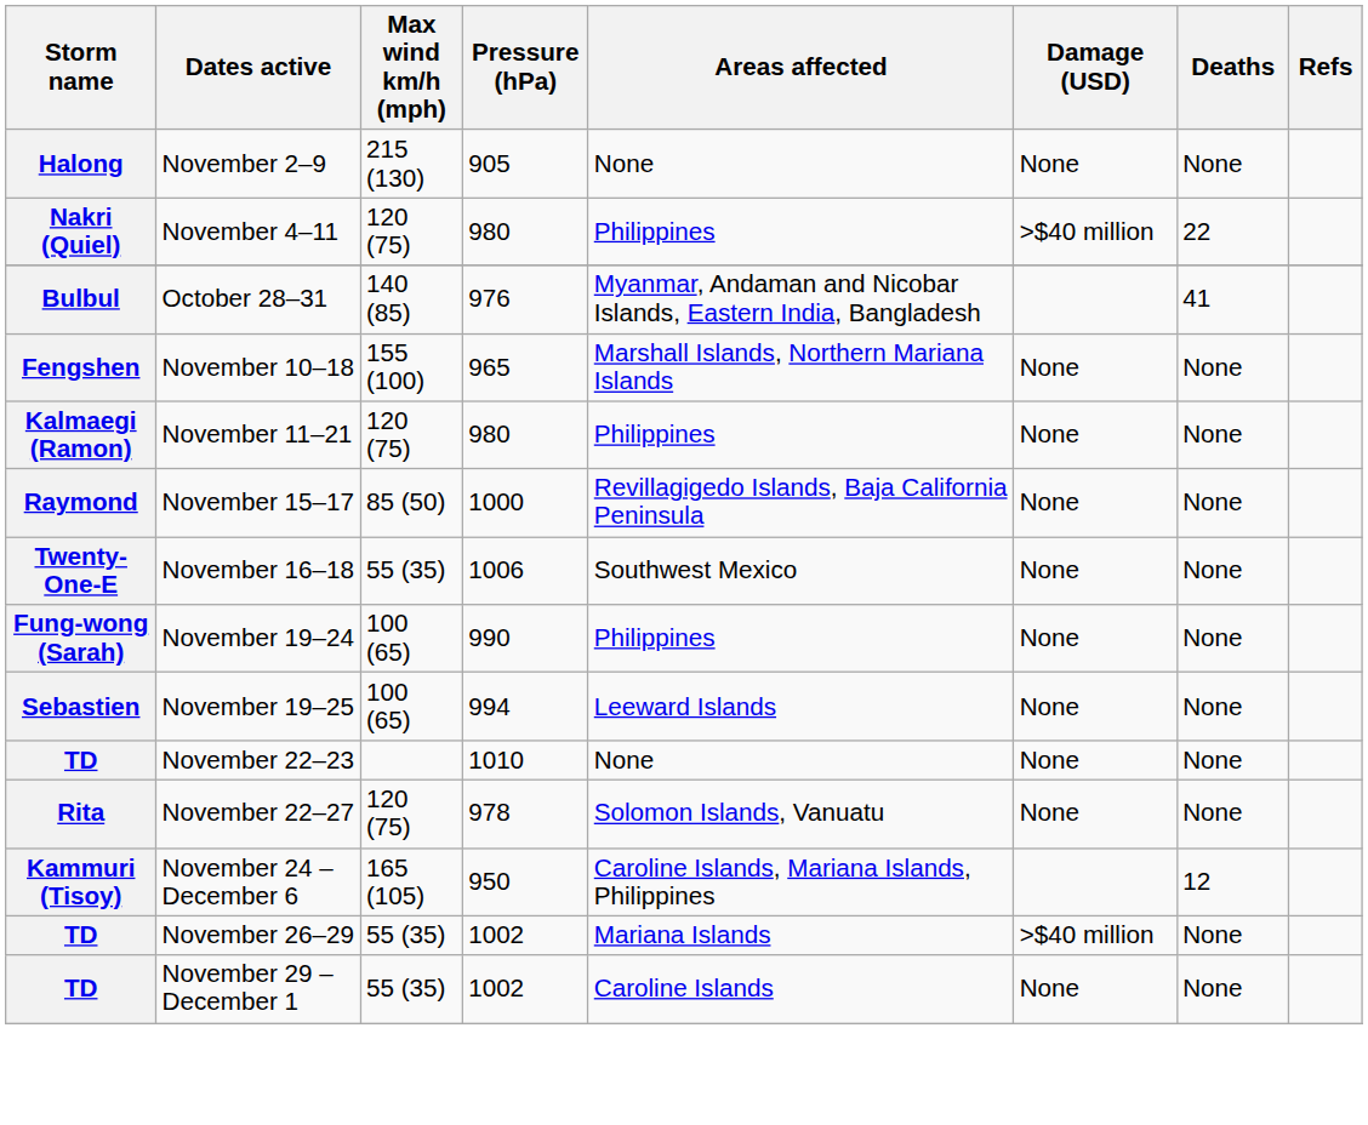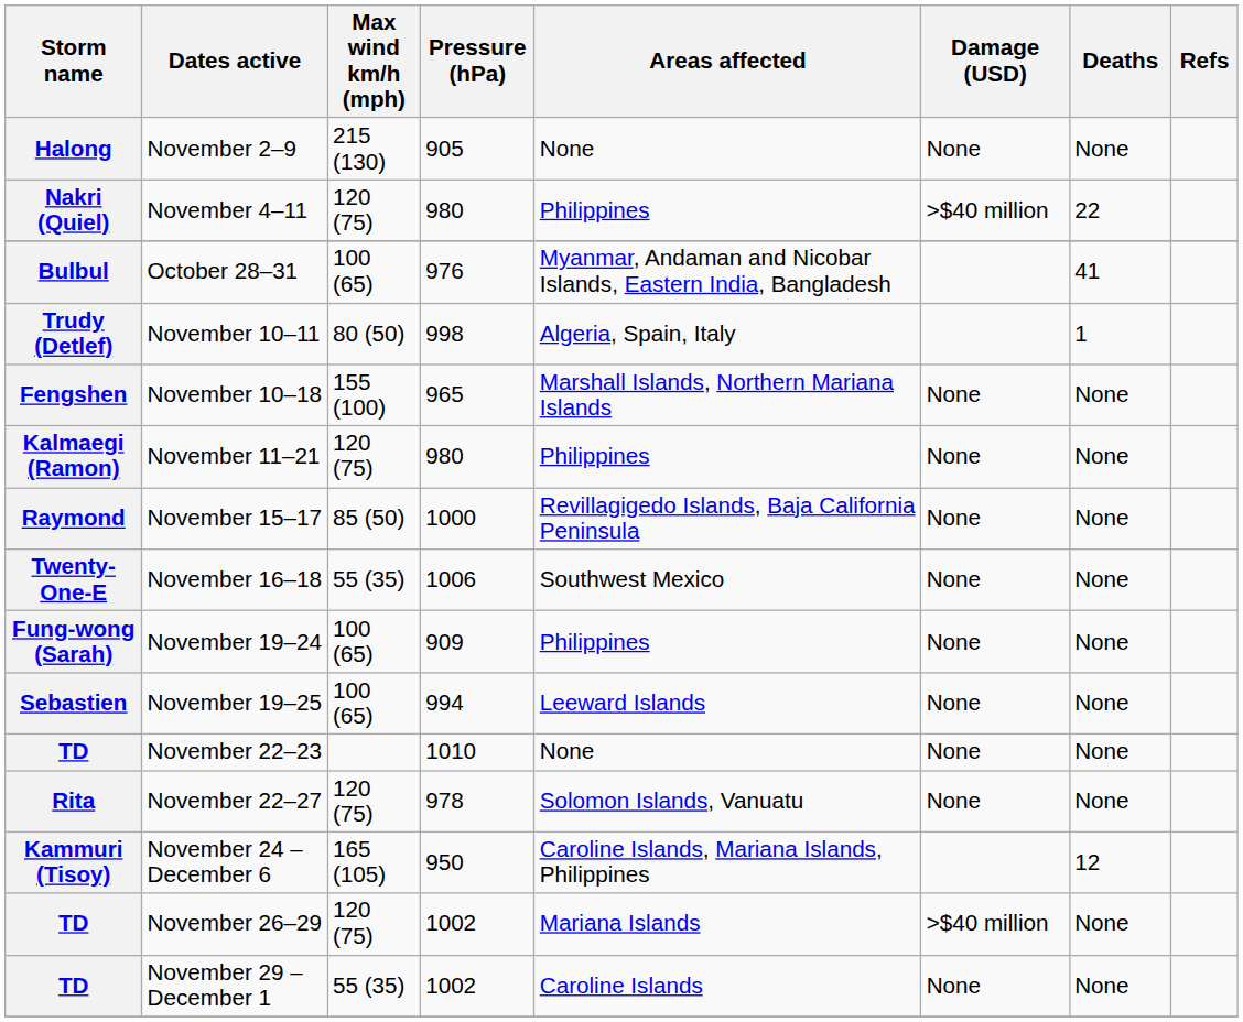October 28–31 | Max wind km/h (mph): 140 (85) -> 100 (65)
+ row: Trudy (Detlef) | November 10–11 | 80 (50) | 998 | Algeria, Spain, Italy | 1
November 19–24 | Pressure (hPa): 990 -> 909
November 26–29 | Max wind km/h (mph): 55 (35) -> 120 (75)
